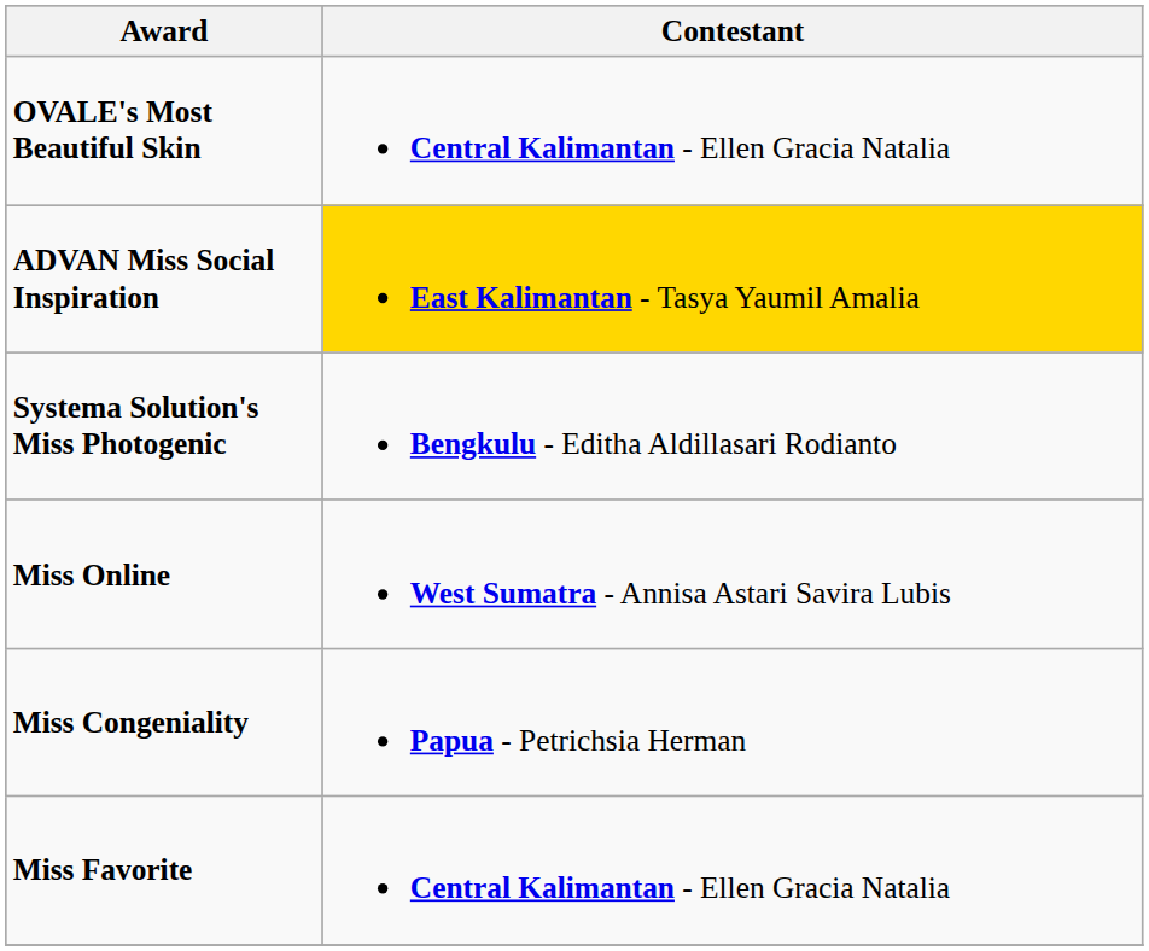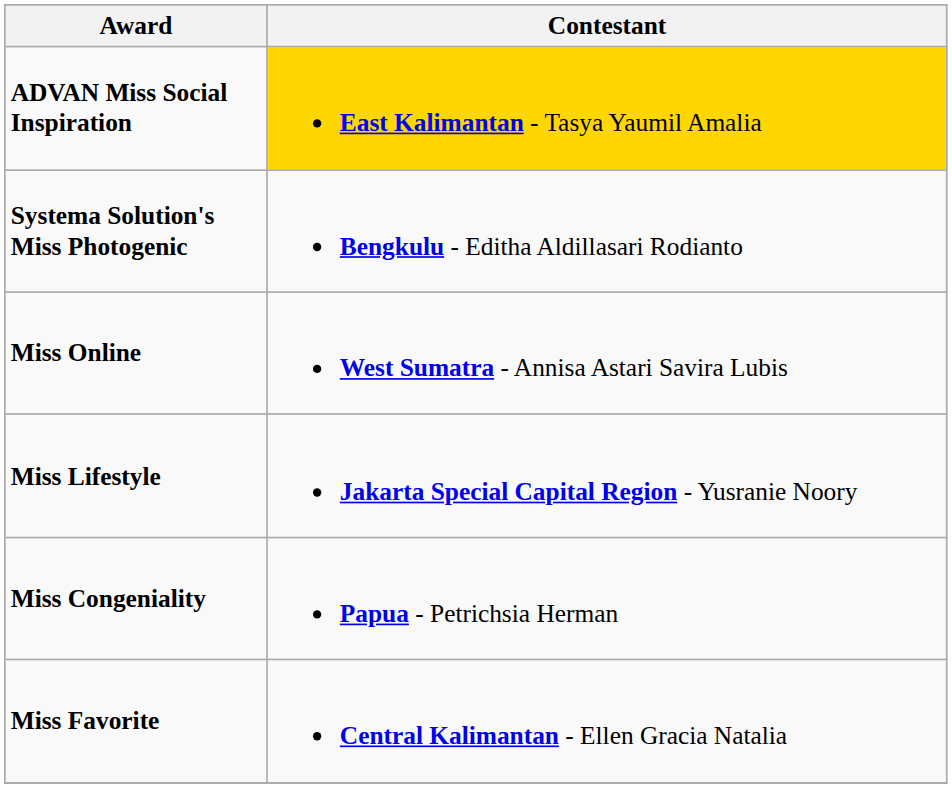- row: OVALE's Most Beautiful Skin | Central Kalimantan - Ellen Gracia Natalia
+ row: Miss Lifestyle | Jakarta Special Capital Region - Yusranie Noory
